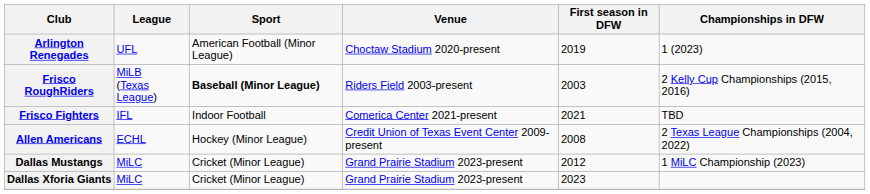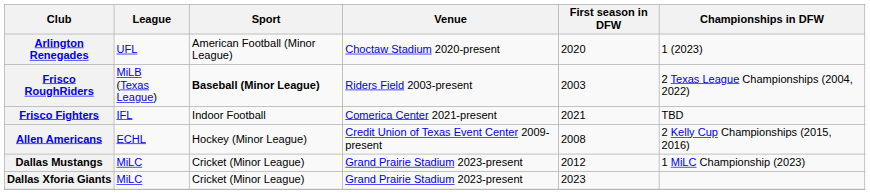Arlington Renegades | First season in DFW: 2019 -> 2020
Frisco RoughRiders | Championships in DFW: 2 Kelly Cup Championships (2015, 2016) -> 2 Texas League Championships (2004, 2022)
Allen Americans | Championships in DFW: 2 Texas League Championships (2004, 2022) -> 2 Kelly Cup Championships (2015, 2016)
